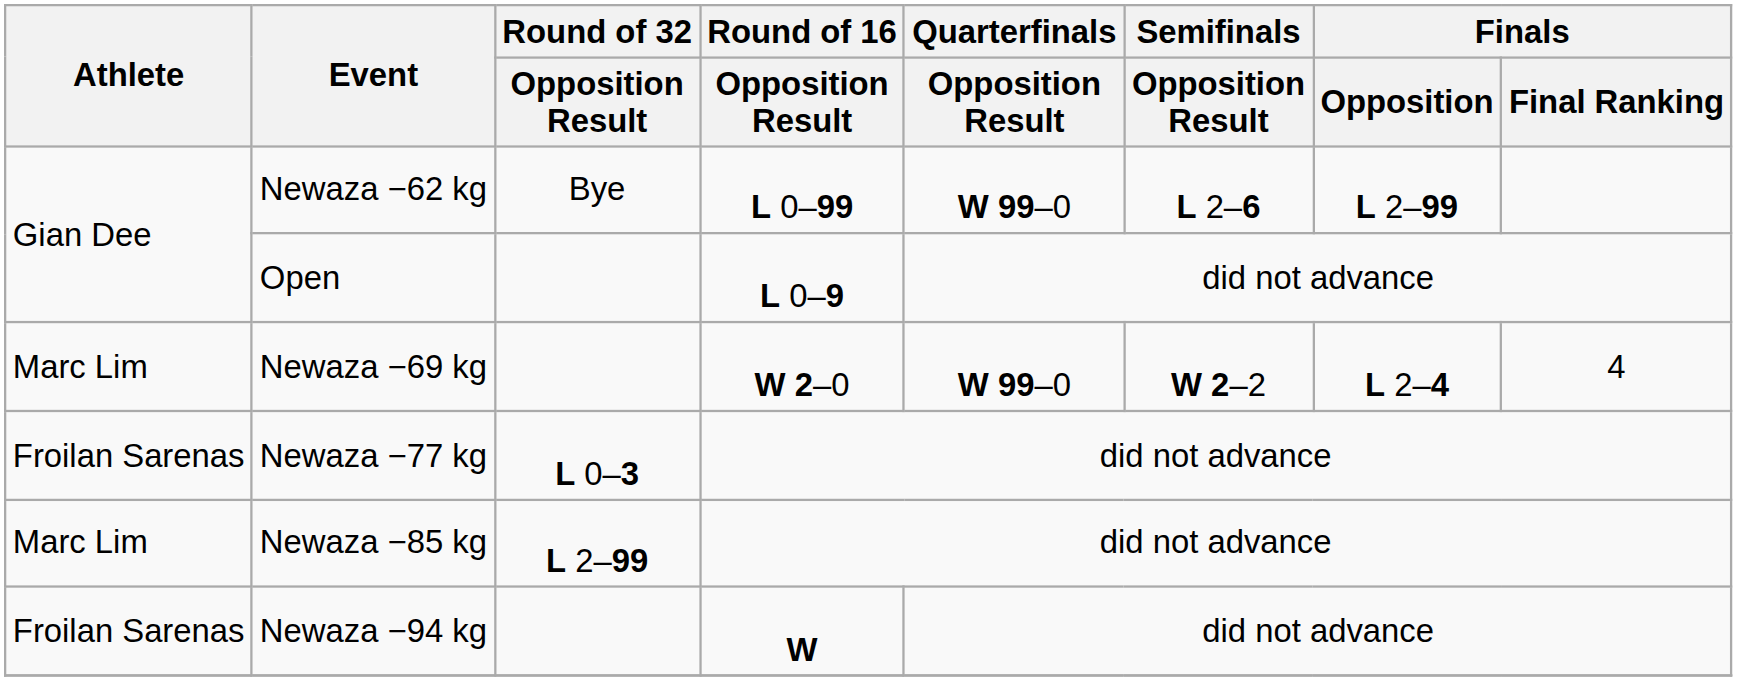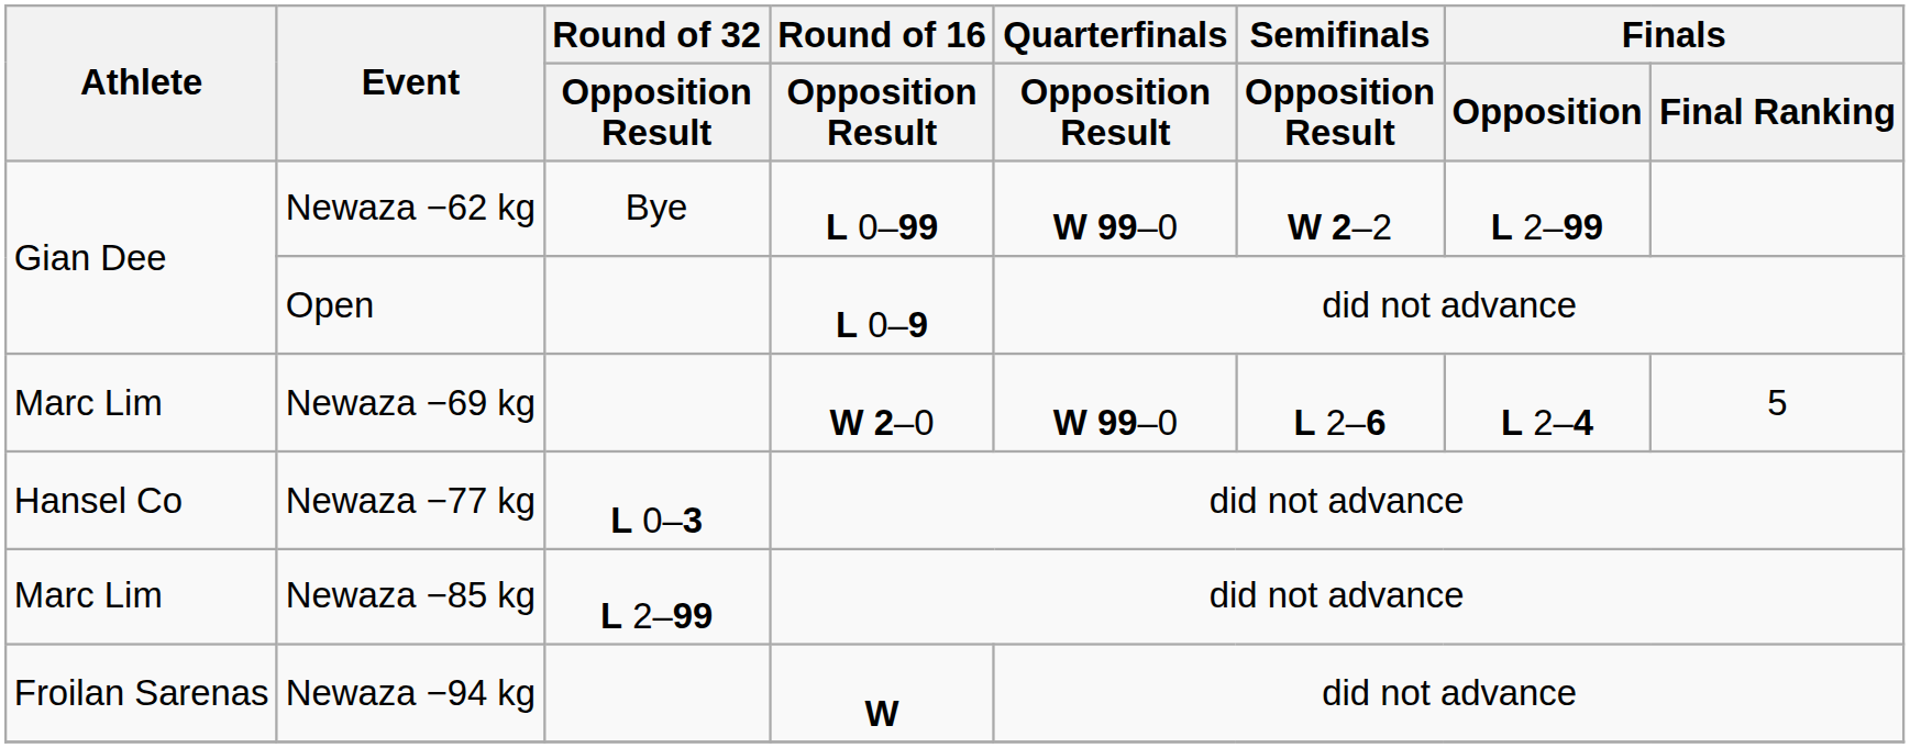Newaza −62 kg | Semifinals / Opposition Result: L 2–6 -> W 2–2
Newaza −69 kg | Semifinals / Opposition Result: W 2–2 -> L 2–6
Newaza −69 kg | Finals / Final Ranking: 4 -> 5
Newaza −77 kg | Athlete: Froilan Sarenas -> Hansel Co
